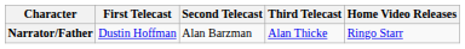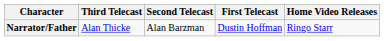columns swapped: First Telecast <-> Third Telecast
